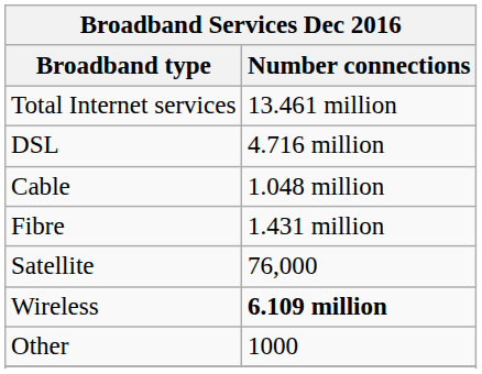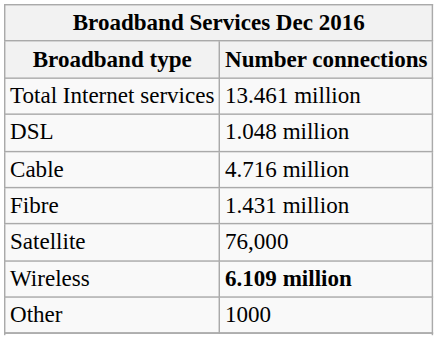DSL | Number connections: 4.716 million -> 1.048 million
Cable | Number connections: 1.048 million -> 4.716 million
